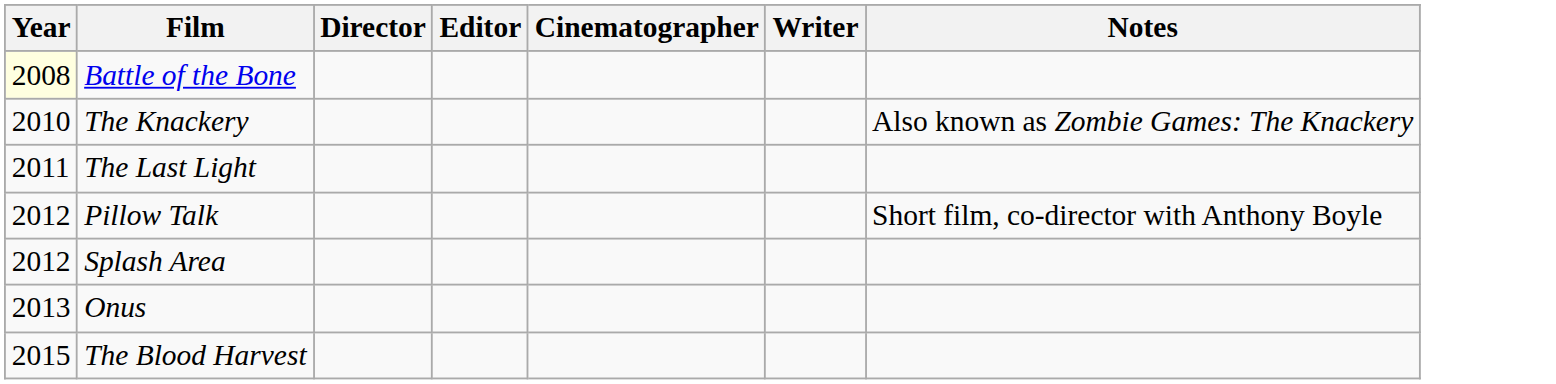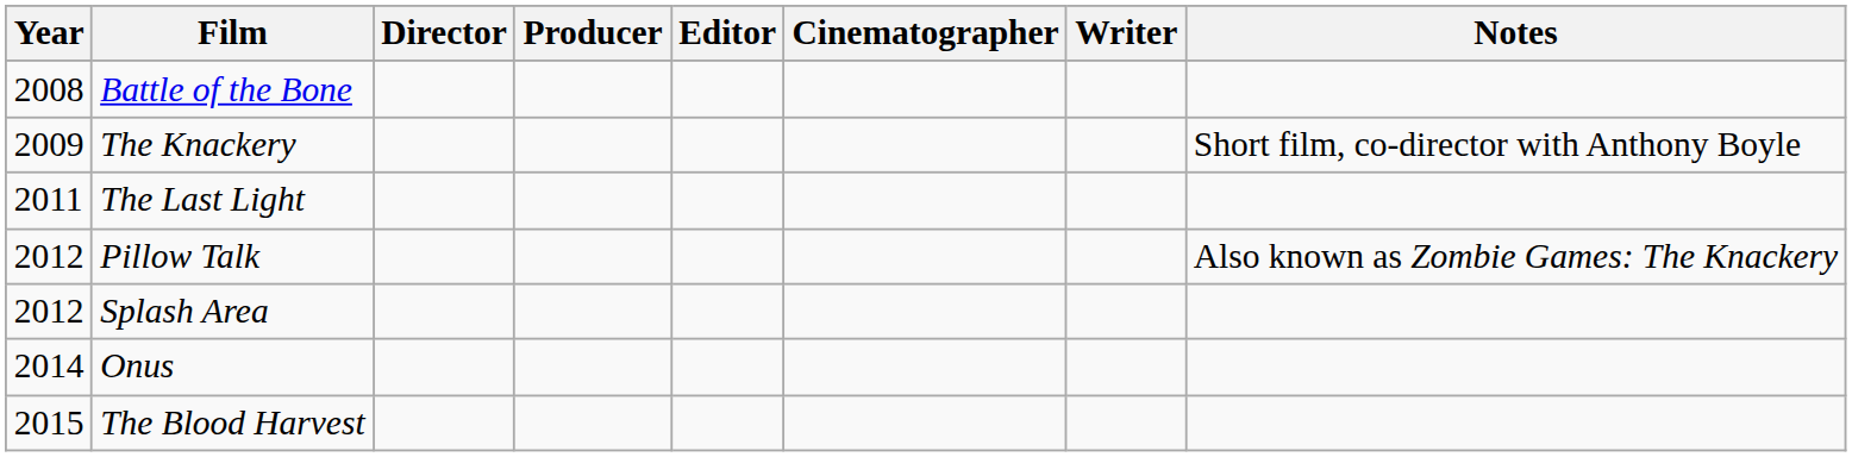+ column: Producer
Battle of the Bone | Year: lightyellow background -> no background
The Knackery | Year: 2010 -> 2009
The Knackery | Notes: Also known as Zombie Games: The Knackery -> Short film, co-director with Anthony Boyle
Pillow Talk | Notes: Short film, co-director with Anthony Boyle -> Also known as Zombie Games: The Knackery
Onus | Year: 2013 -> 2014
